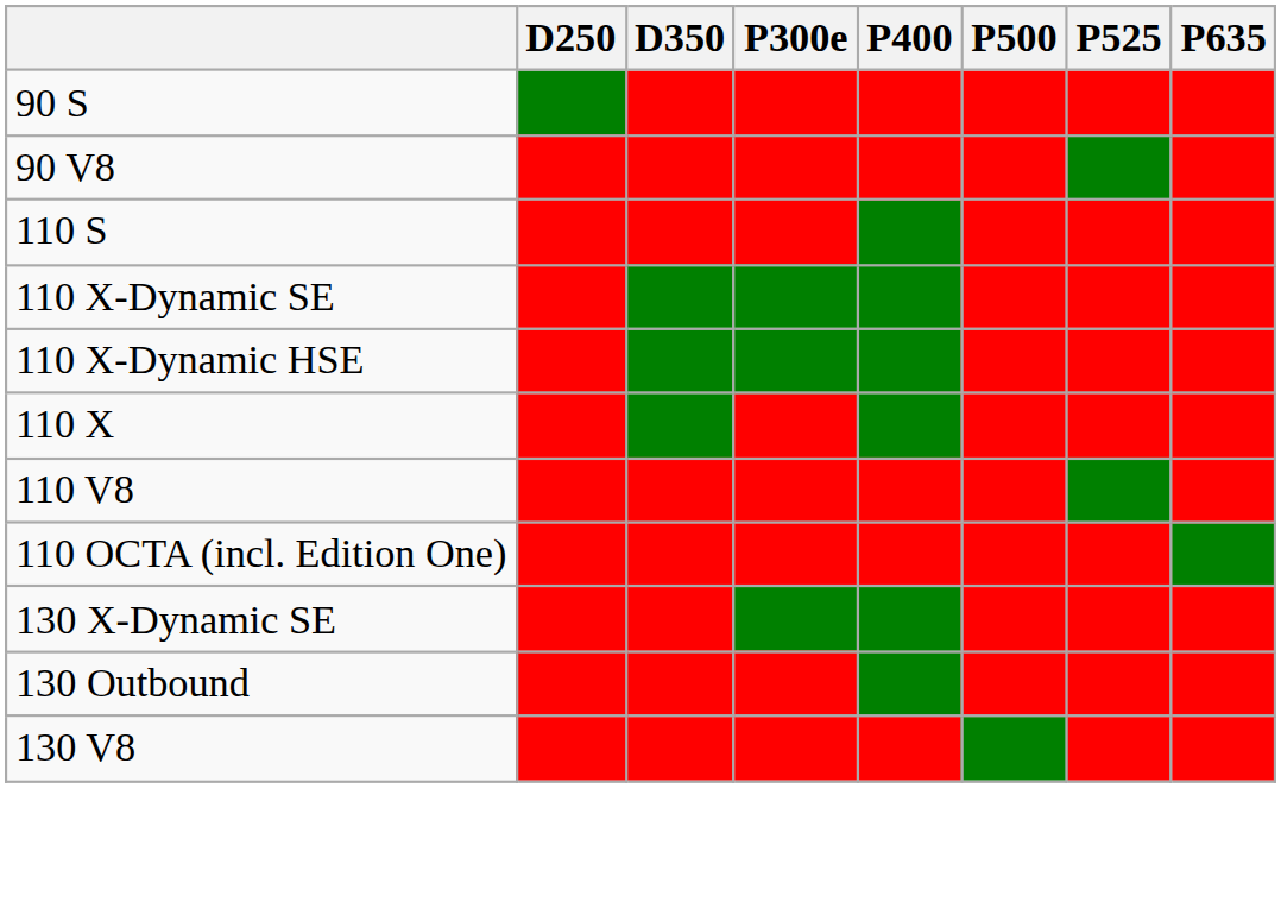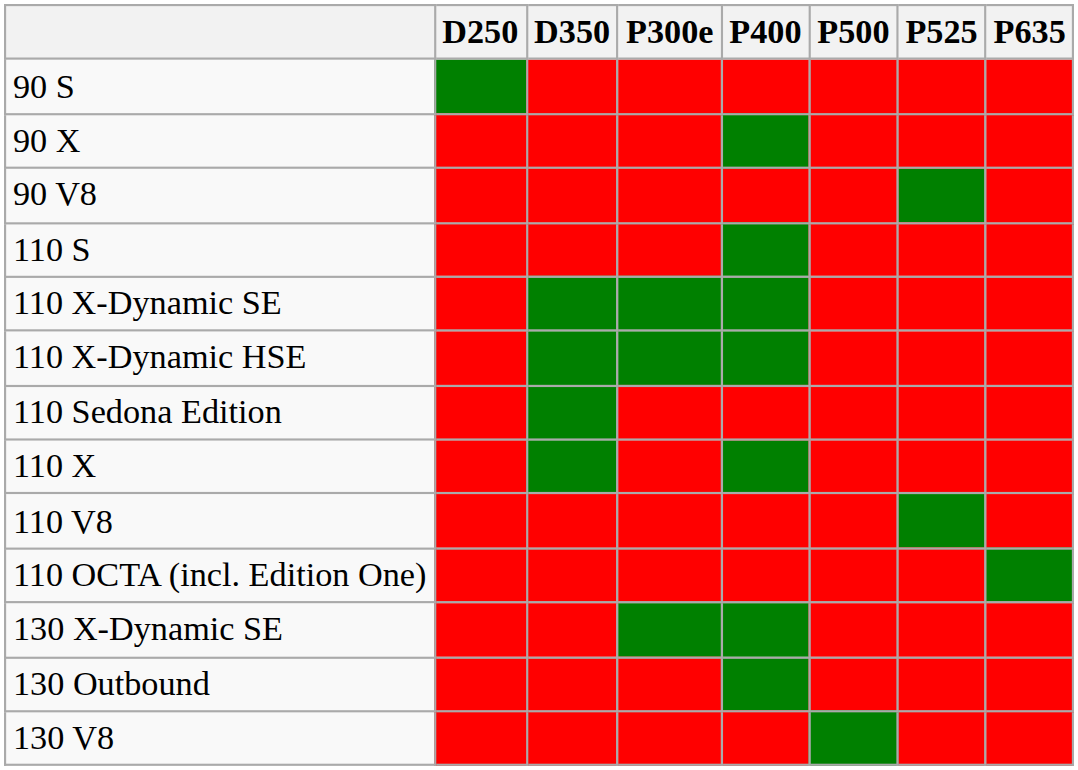+ row: 90 X
+ row: 110 Sedona Edition
